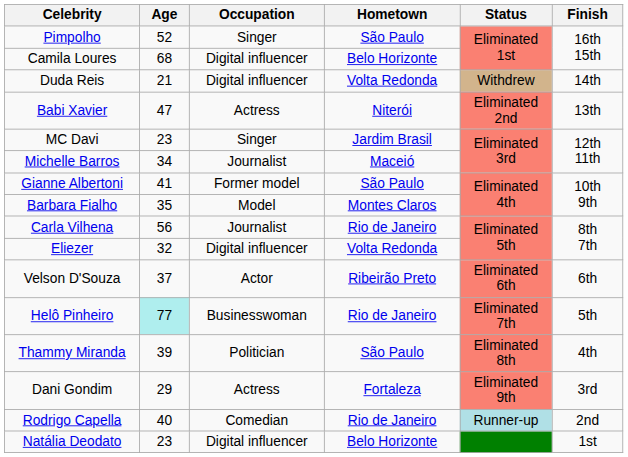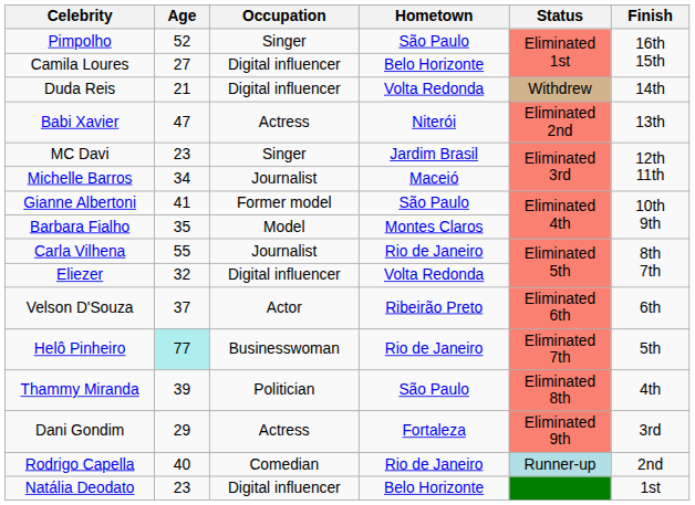Camila Loures | Age: 68 -> 27
Carla Vilhena | Age: 56 -> 55
